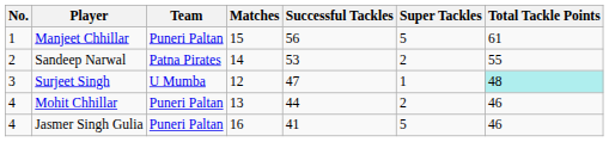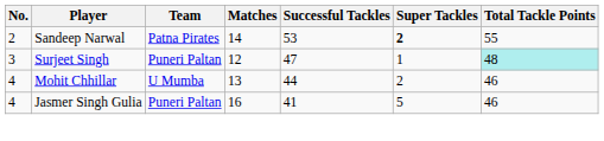- row: 1 | Manjeet Chhillar | Puneri Paltan | 15 | 56 | 5 | 61
Sandeep Narwal | Super Tackles: normal -> bold
Surjeet Singh | Team: U Mumba -> Puneri Paltan
Mohit Chhillar | Team: Puneri Paltan -> U Mumba
